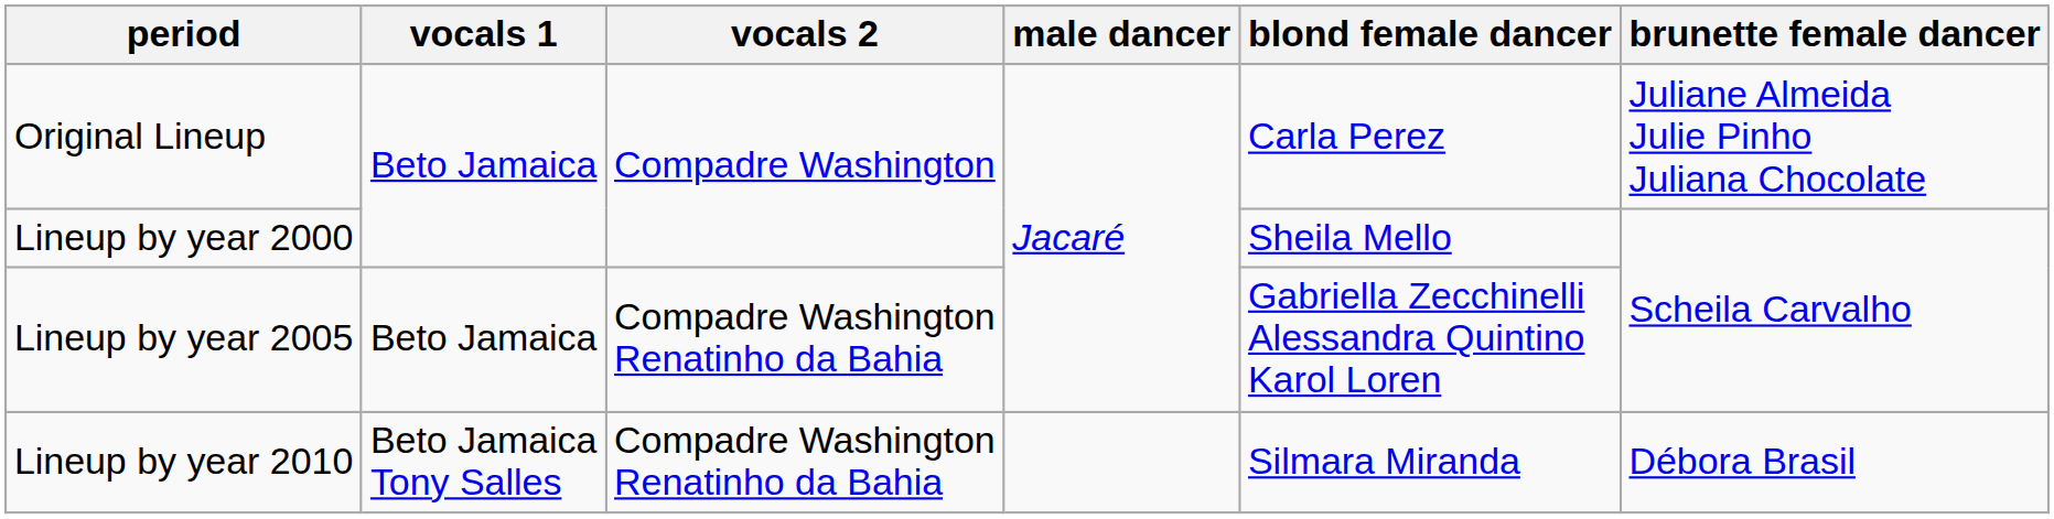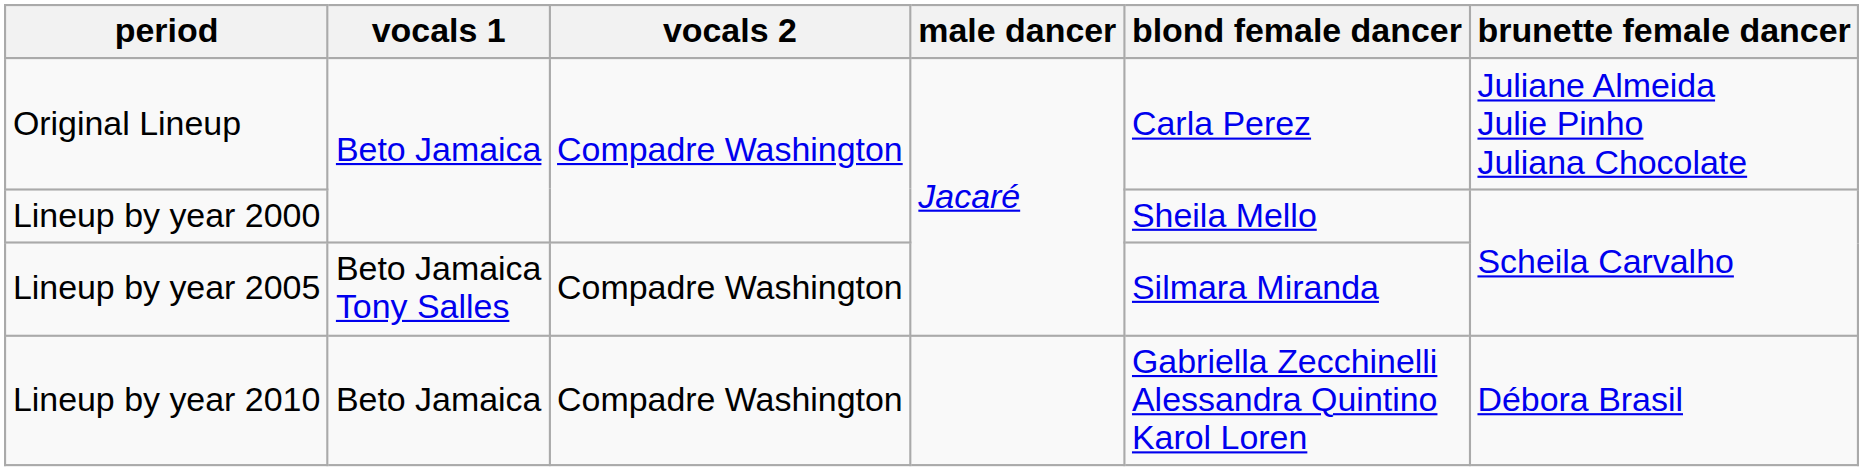Lineup by year 2005 | vocals 1: Beto Jamaica -> Beto Jamaica Tony Salles
Lineup by year 2005 | vocals 2: Compadre Washington Renatinho da Bahia -> Compadre Washington
Lineup by year 2005 | blond female dancer: Gabriella Zecchinelli Alessandra Quintino Karol Loren -> Silmara Miranda
Lineup by year 2010 | vocals 1: Beto Jamaica Tony Salles -> Beto Jamaica
Lineup by year 2010 | vocals 2: Compadre Washington Renatinho da Bahia -> Compadre Washington
Lineup by year 2010 | blond female dancer: Silmara Miranda -> Gabriella Zecchinelli Alessandra Quintino Karol Loren
